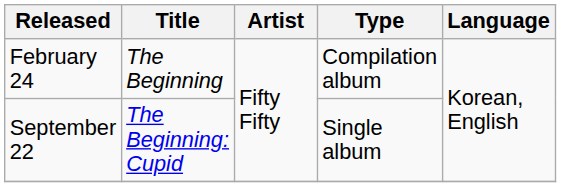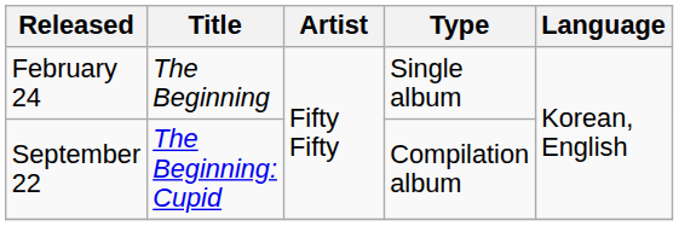February 24 | Type: Compilation album -> Single album
September 22 | Type: Single album -> Compilation album
